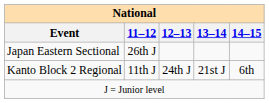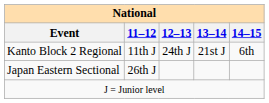rows swapped: Japan Eastern Sectional <-> Kanto Block 2 Regional
